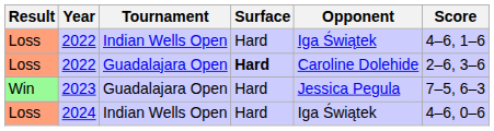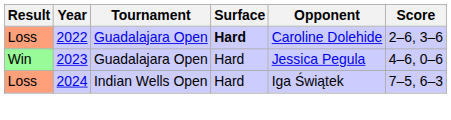- row: Loss | 2022 | Indian Wells Open | Hard | Iga Świątek | 4–6, 1–6
2023 | Score: 7–5, 6–3 -> 4–6, 0–6
2024 | Score: 4–6, 0–6 -> 7–5, 6–3
